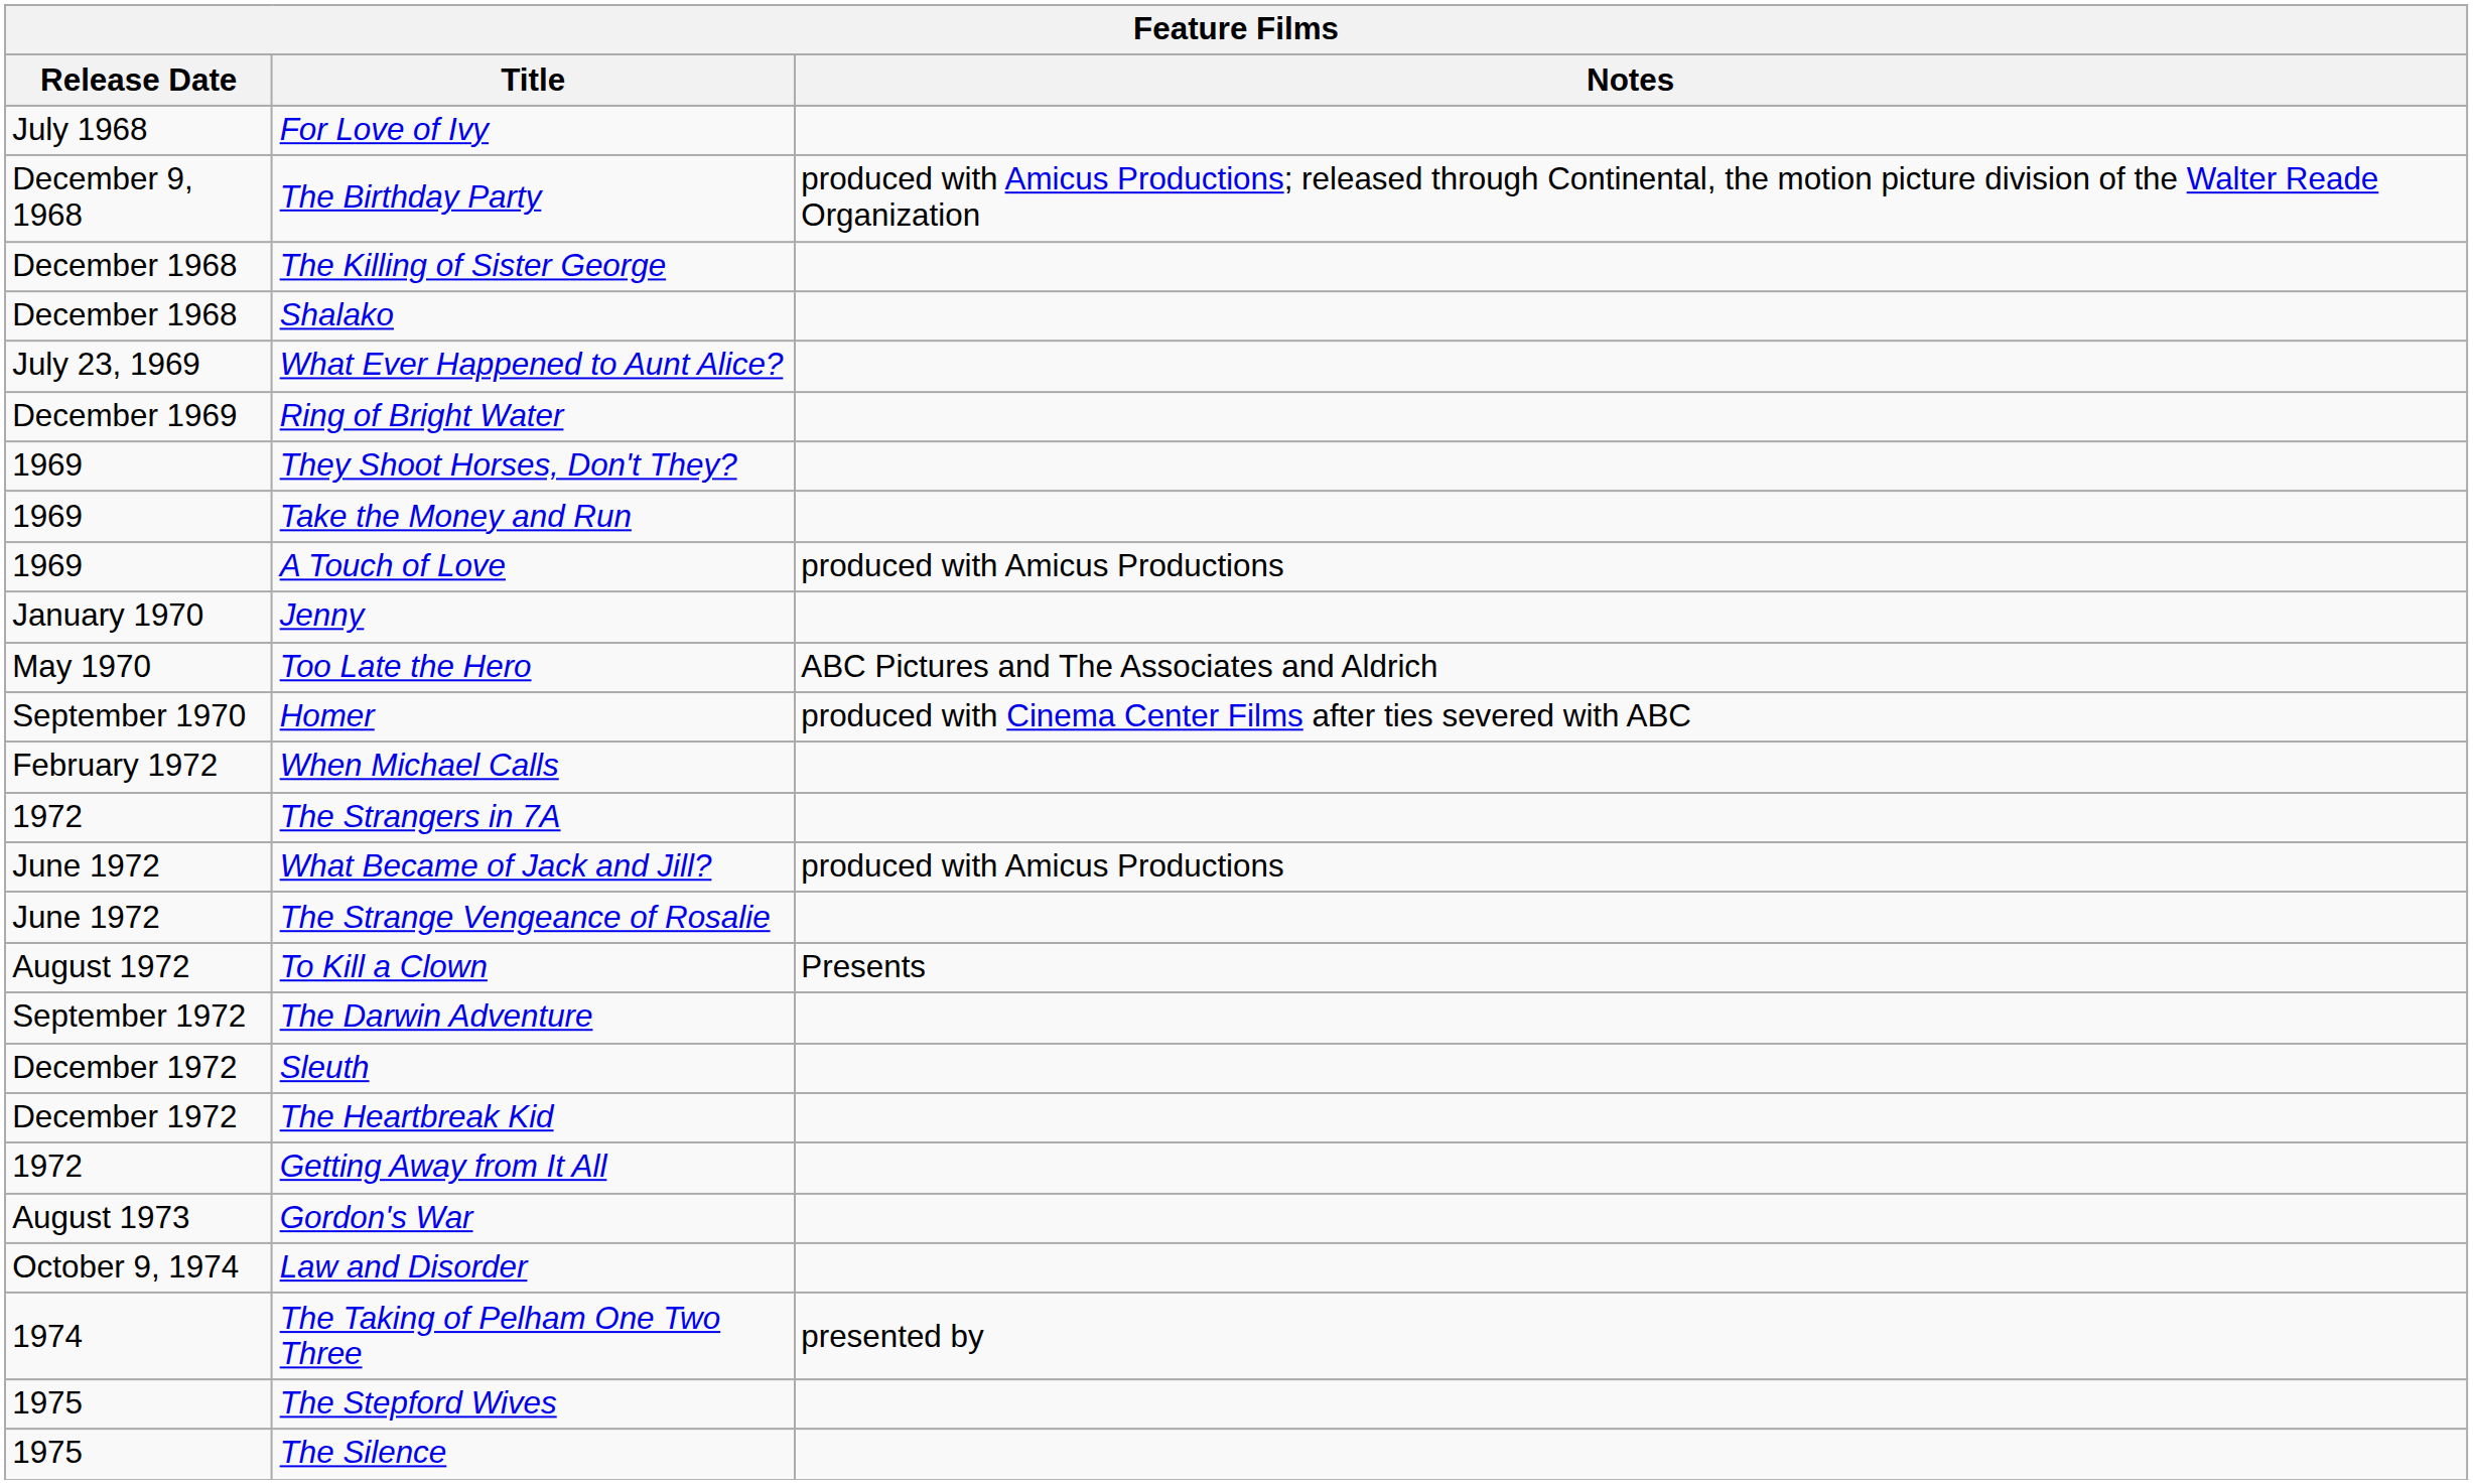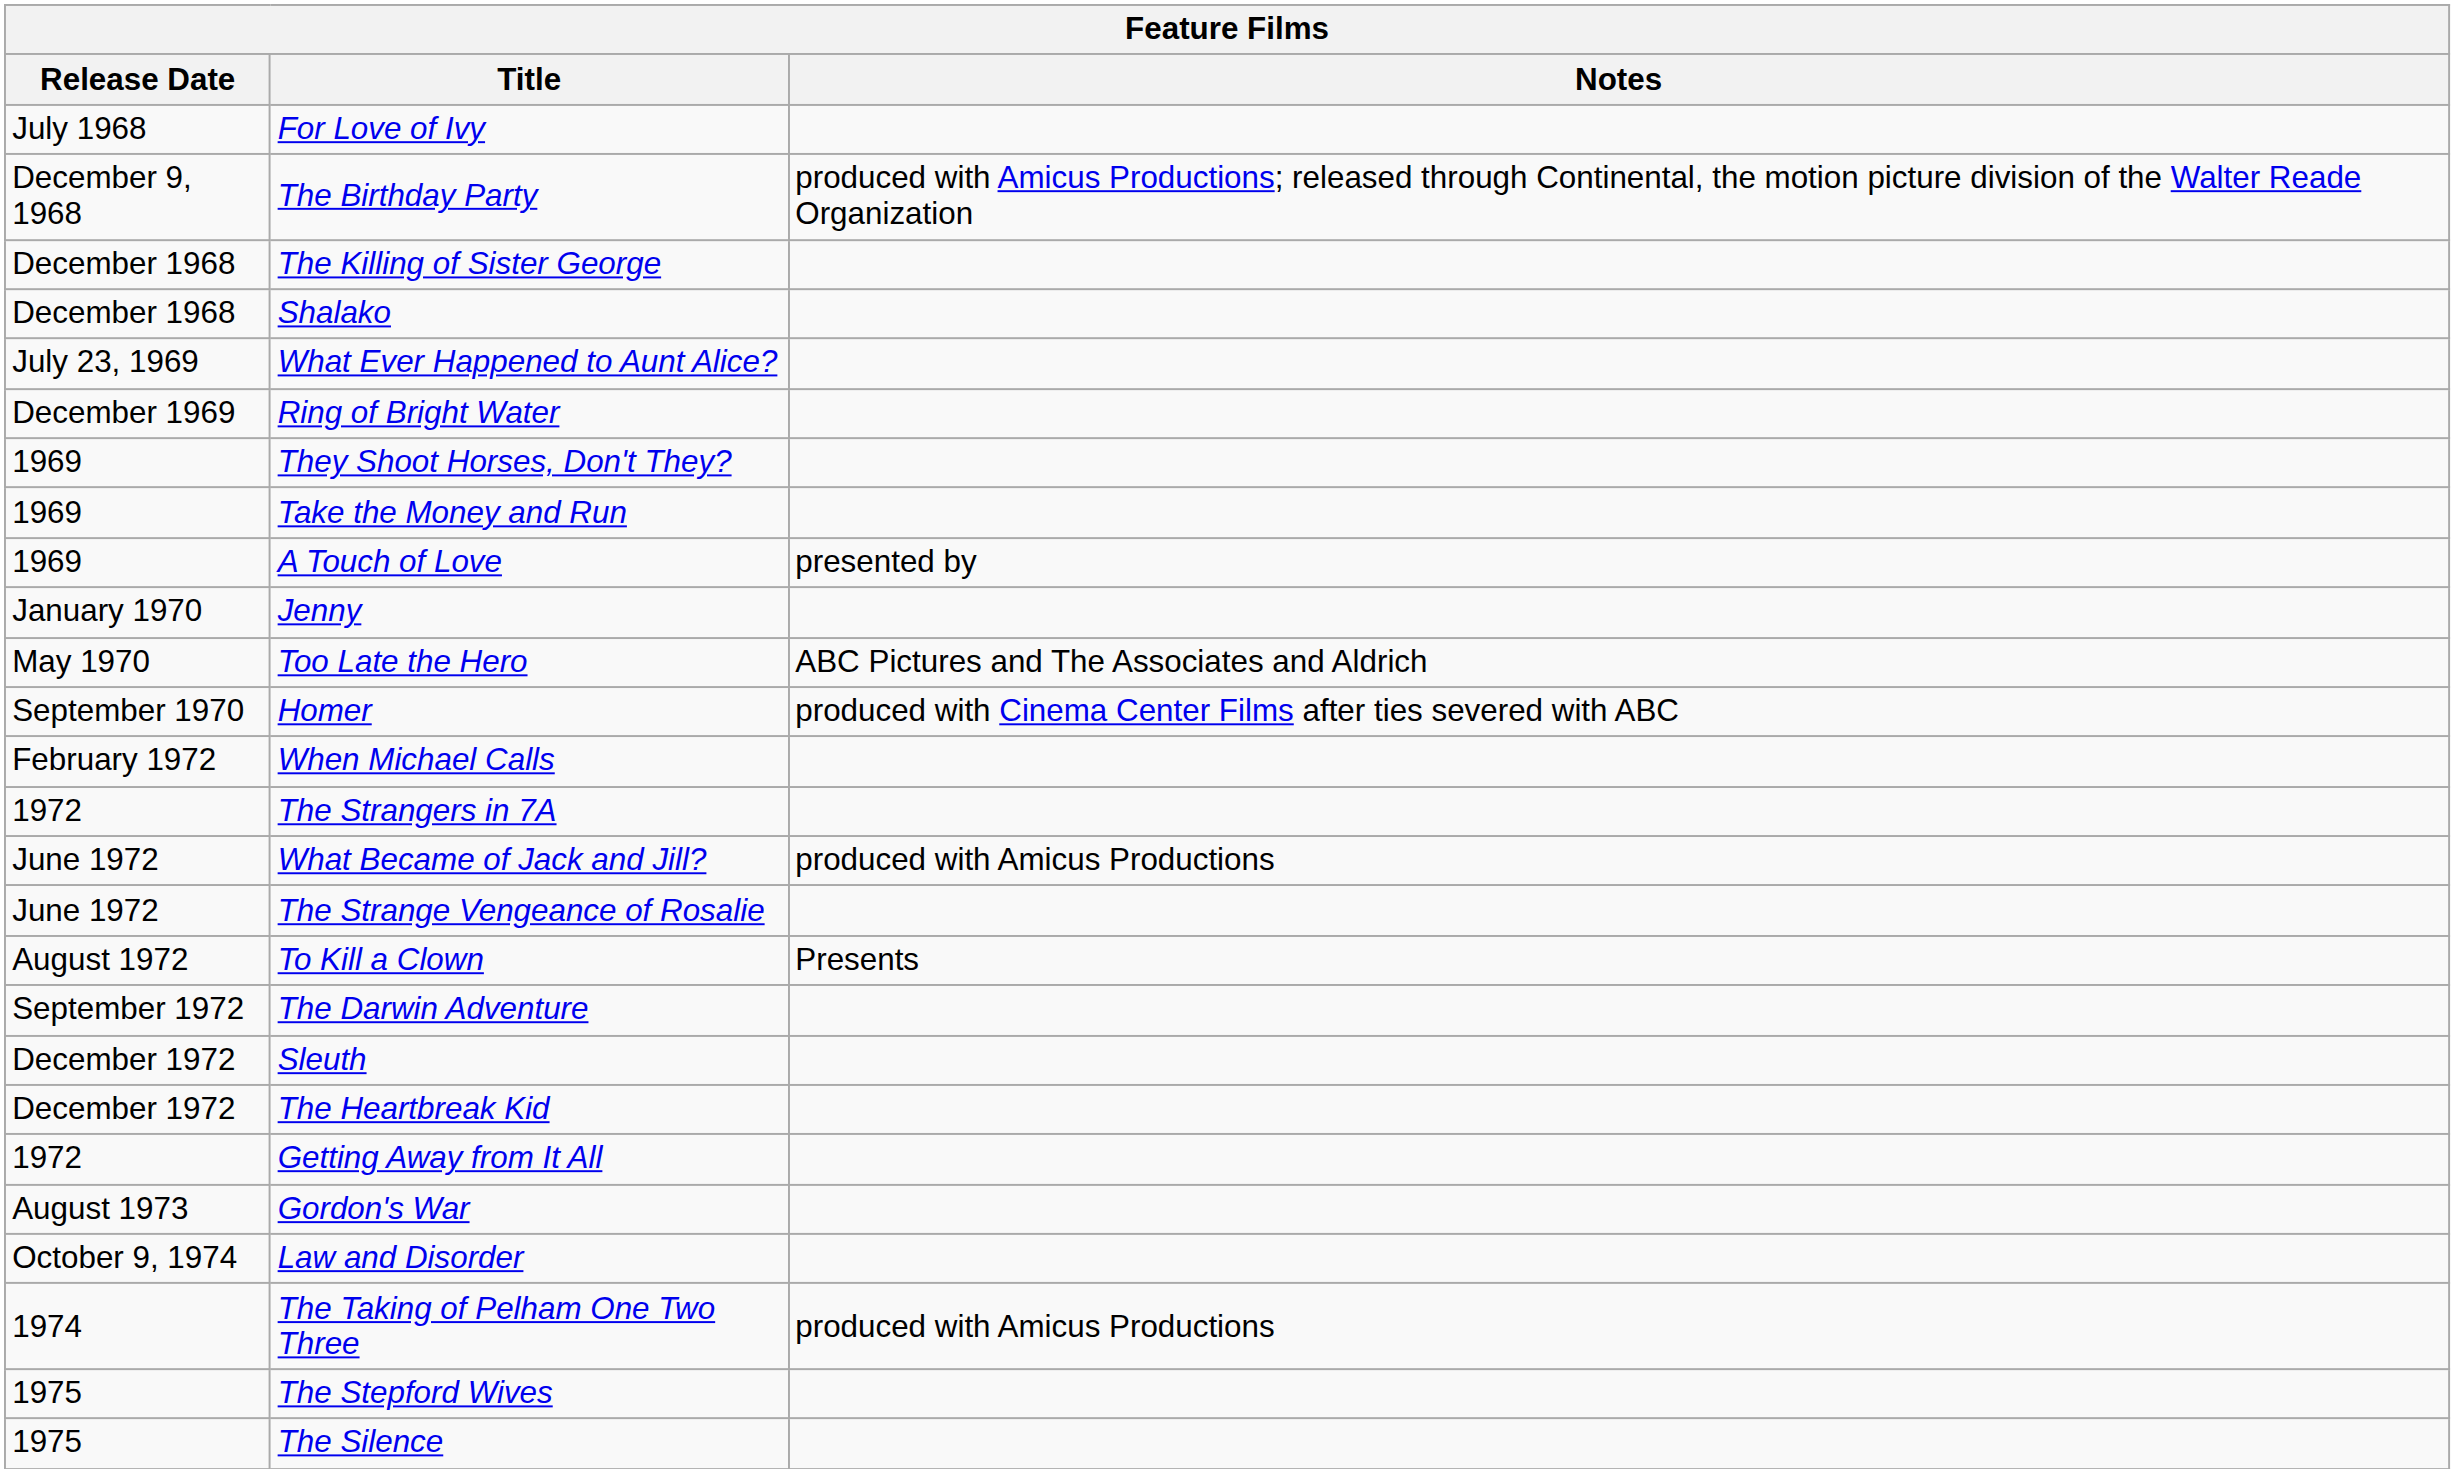A Touch of Love | Notes: produced with Amicus Productions -> presented by
The Taking of Pelham One Two Three | Notes: presented by -> produced with Amicus Productions
